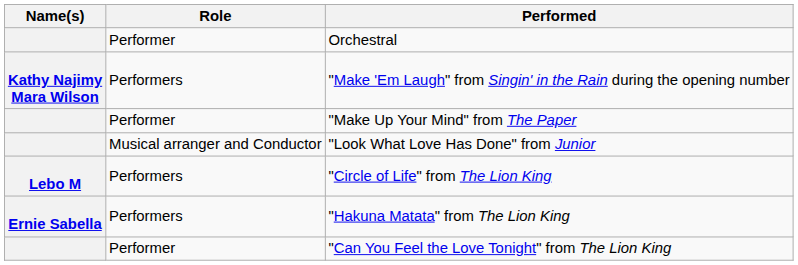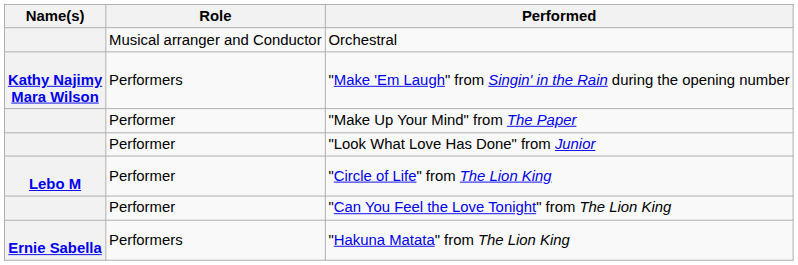Orchestral | Role: Performer -> Musical arranger and Conductor
"Look What Love Has Done" from Junior | Role: Musical arranger and Conductor -> Performer
"Circle of Life" from The Lion King | Role: Performers -> Performer
rows swapped: "Hakuna Matata" from The Lion King <-> "Can You Feel the Love Tonight" from The Lion King
